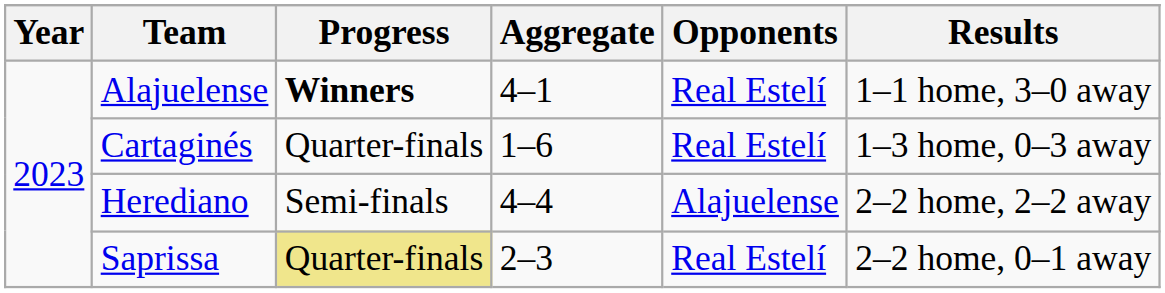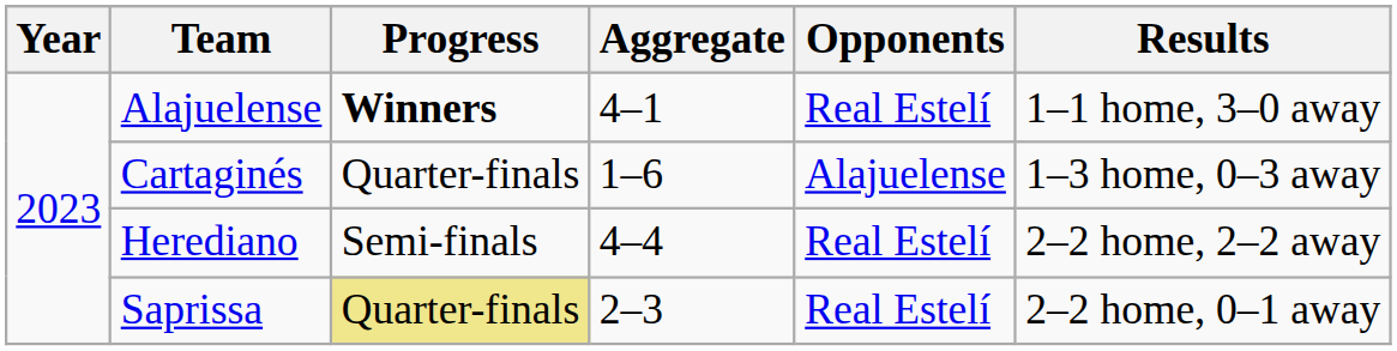Cartaginés | Opponents: Real Estelí -> Alajuelense
Herediano | Opponents: Alajuelense -> Real Estelí
